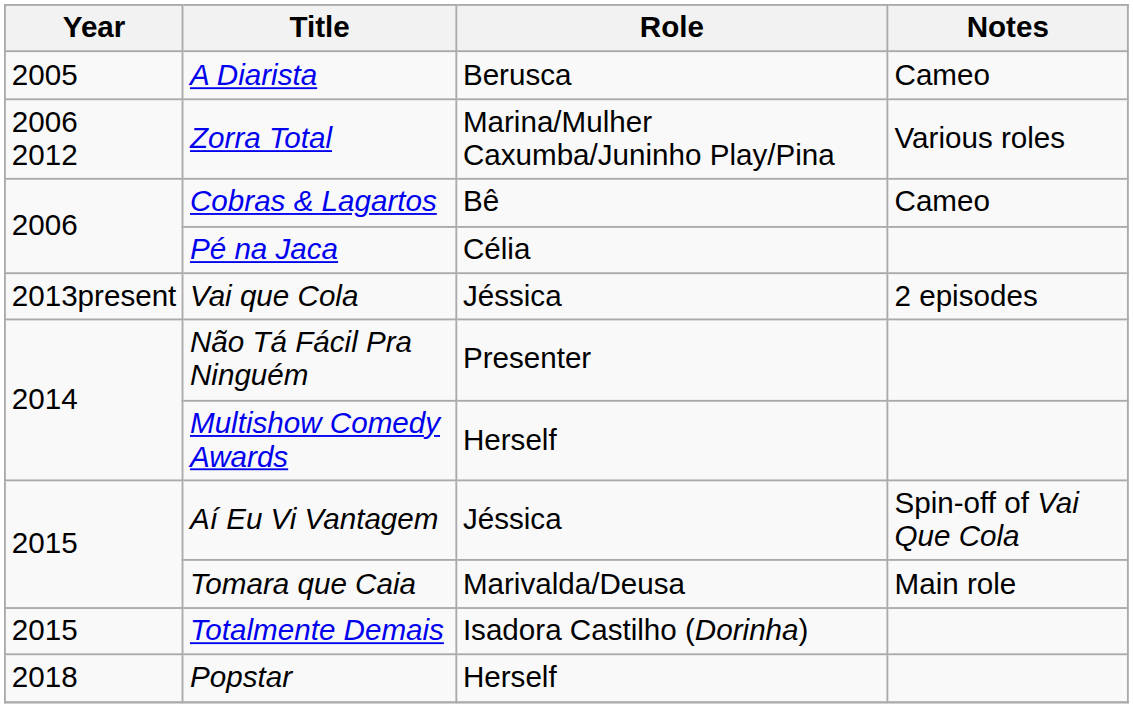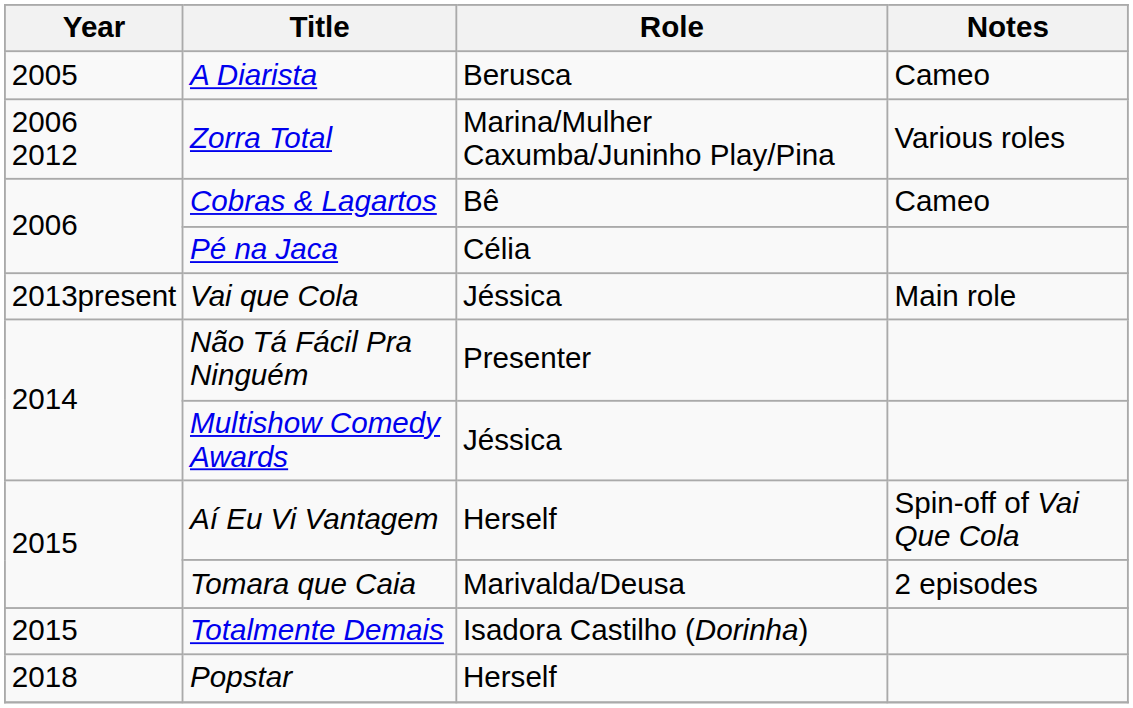Vai que Cola | Notes: 2 episodes -> Main role
Multishow Comedy Awards | Role: Herself -> Jéssica
Aí Eu Vi Vantagem | Role: Jéssica -> Herself
Tomara que Caia | Notes: Main role -> 2 episodes
